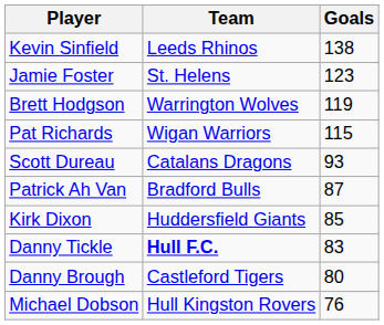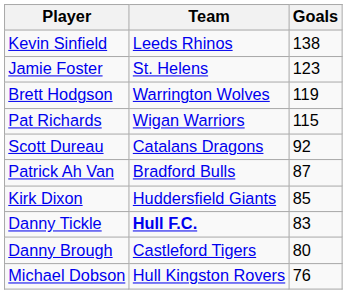Scott Dureau | Goals: 93 -> 92
